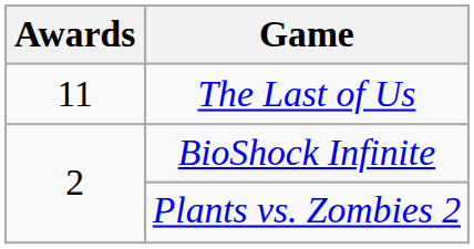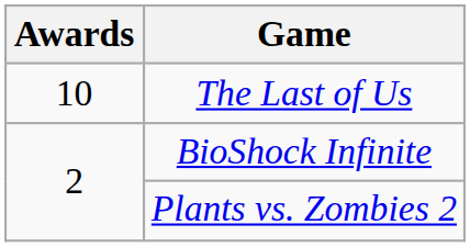The Last of Us | Awards: 11 -> 10
